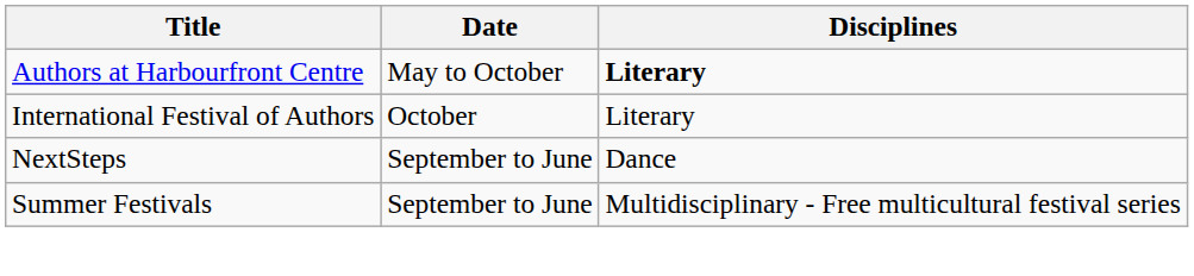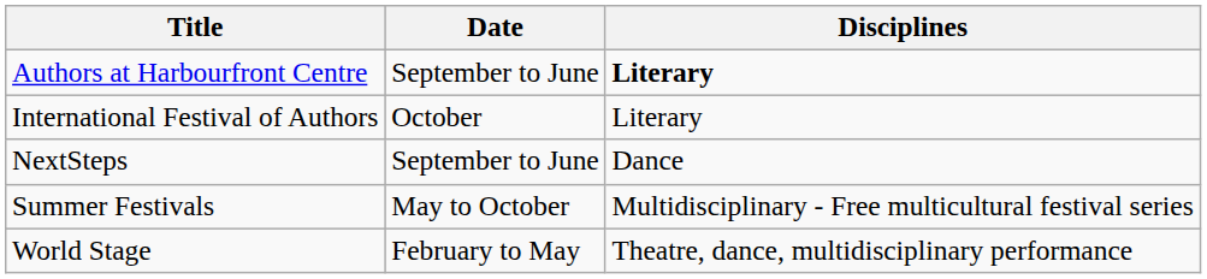Authors at Harbourfront Centre | Date: May to October -> September to June
Summer Festivals | Date: September to June -> May to October
+ row: World Stage | February to May | Theatre, dance, multidisciplinary performance
